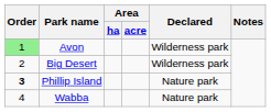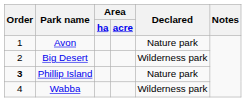Avon | Order: lightgreen background -> no background
Avon | Declared: Wilderness park -> Nature park
Wabba | Declared: Nature park -> Wilderness park
